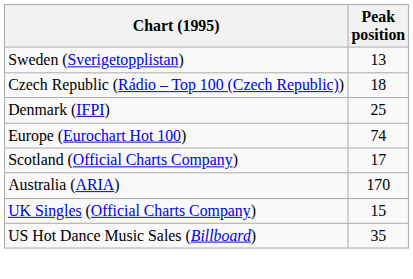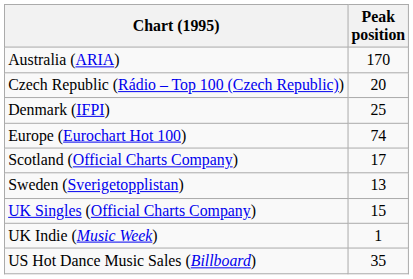rows swapped: Australia (ARIA) <-> Sweden (Sverigetopplistan)
Czech Republic (Rádio – Top 100 (Czech Republic)) | Peak position: 18 -> 20
+ row: UK Indie (Music Week) | 1
